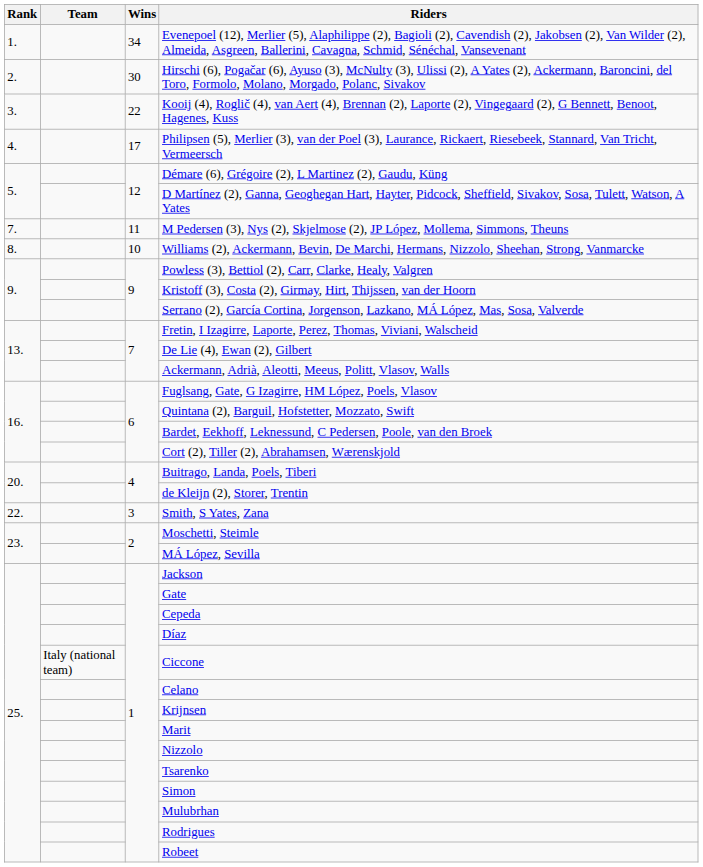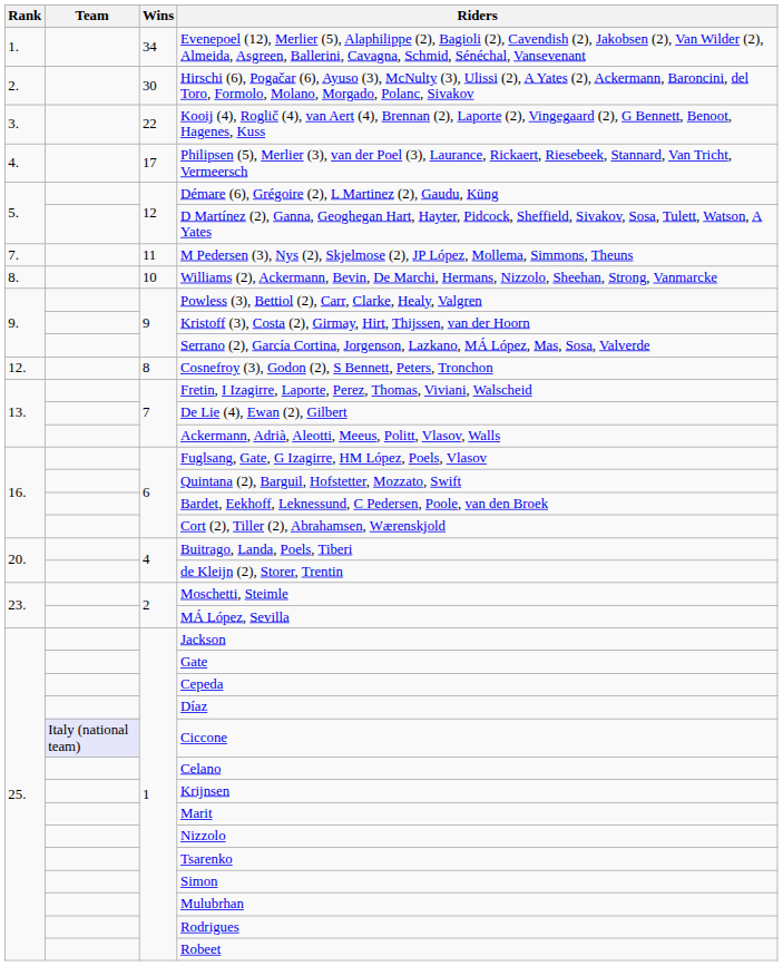+ row: 12. | 8 | Cosnefroy (3), Godon (2), S Bennett, Peters, Tronchon
- row: 22. | 3 | Smith, S Yates, Zana
Ciccone | Team: no background -> lavender background
